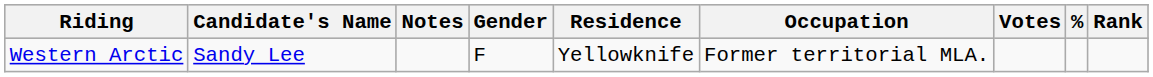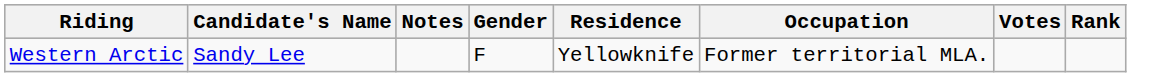- column: %
